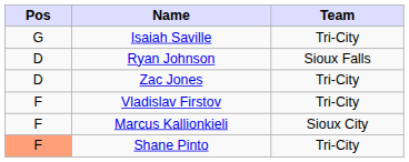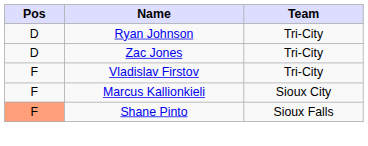- row: G | Isaiah Saville | Tri-City
Ryan Johnson | Team: Sioux Falls -> Tri-City
Shane Pinto | Team: Tri-City -> Sioux Falls
